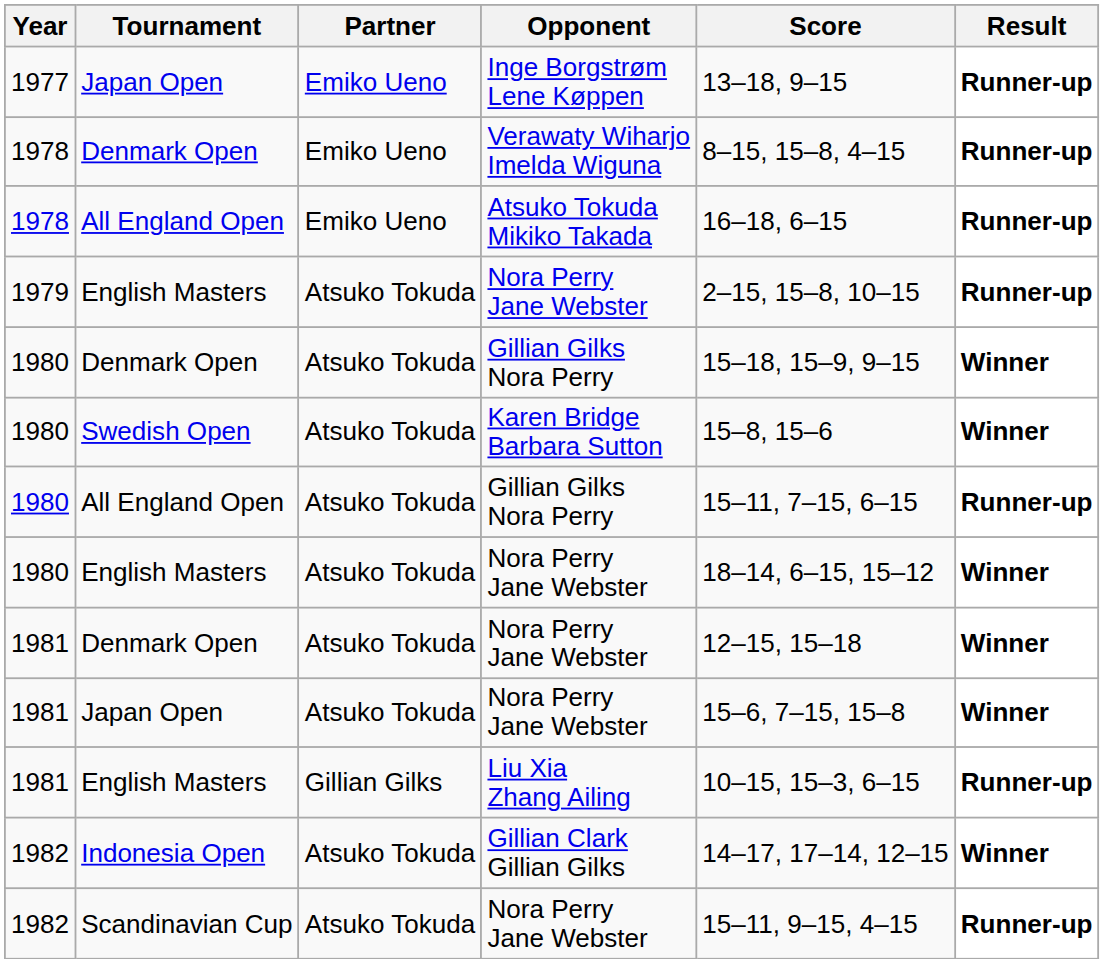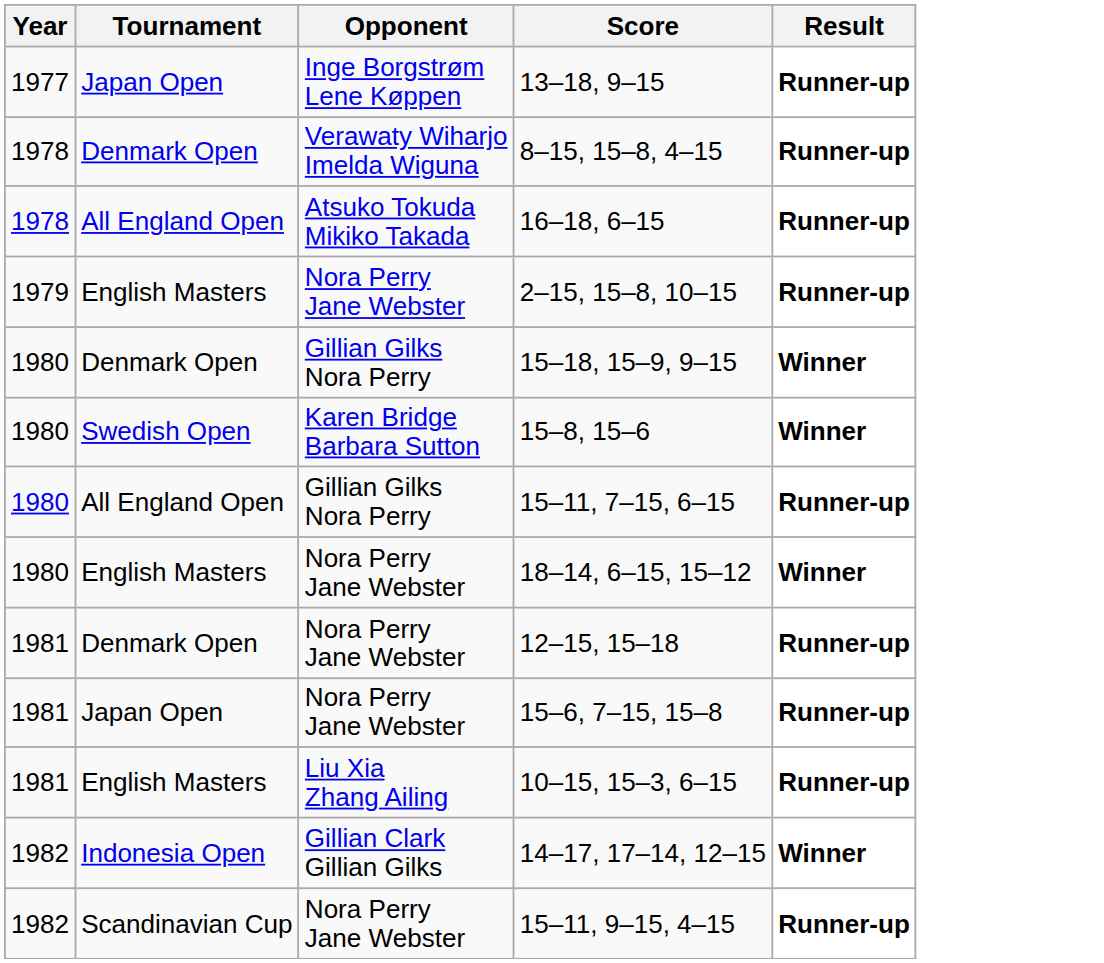- column: Partner | Emiko Ueno | Emiko Ueno | Emiko Ueno | Atsuko Tokuda | Atsuko Tokuda | Atsuko Tokuda | Atsuko Tokuda | Atsuko Tokuda | Atsuko Tokuda | Atsuko Tokuda | Gillian Gilks | Atsuko Tokuda | Atsuko Tokuda
Denmark Open / Nora Perry Jane Webster | Result: Winner -> Runner-up
Japan Open / Nora Perry Jane Webster | Result: Winner -> Runner-up
